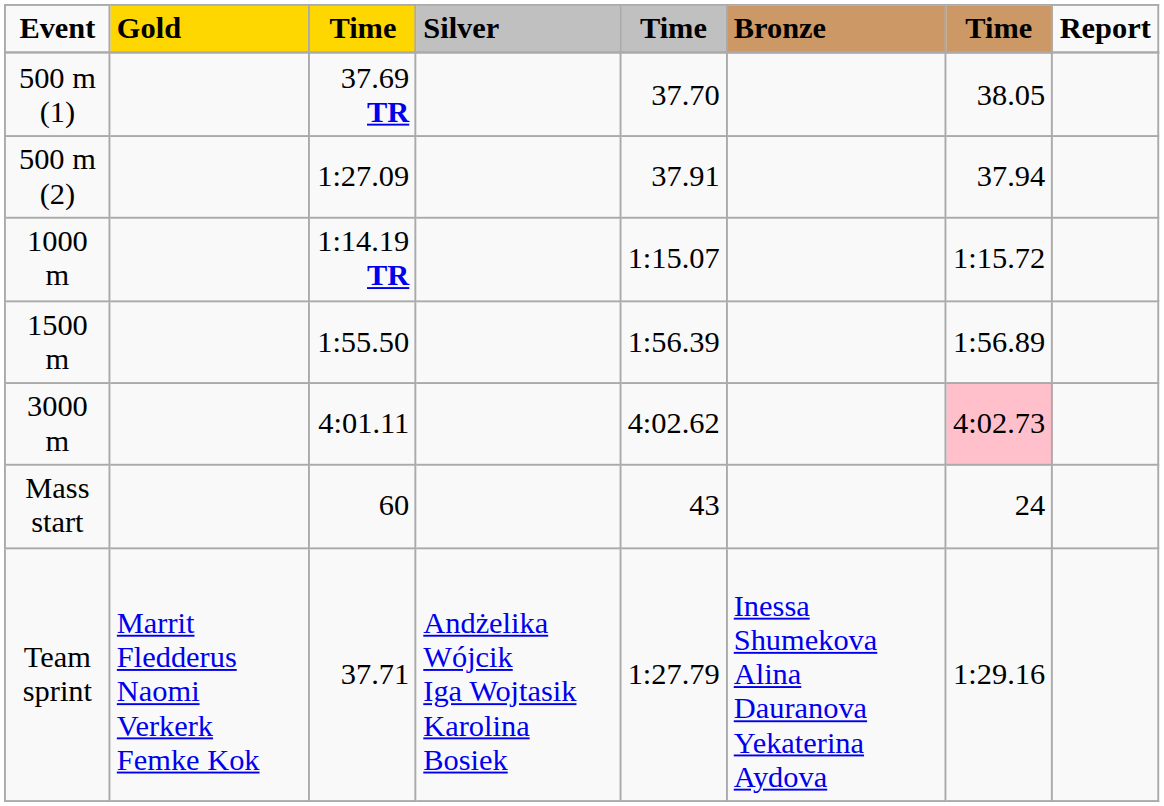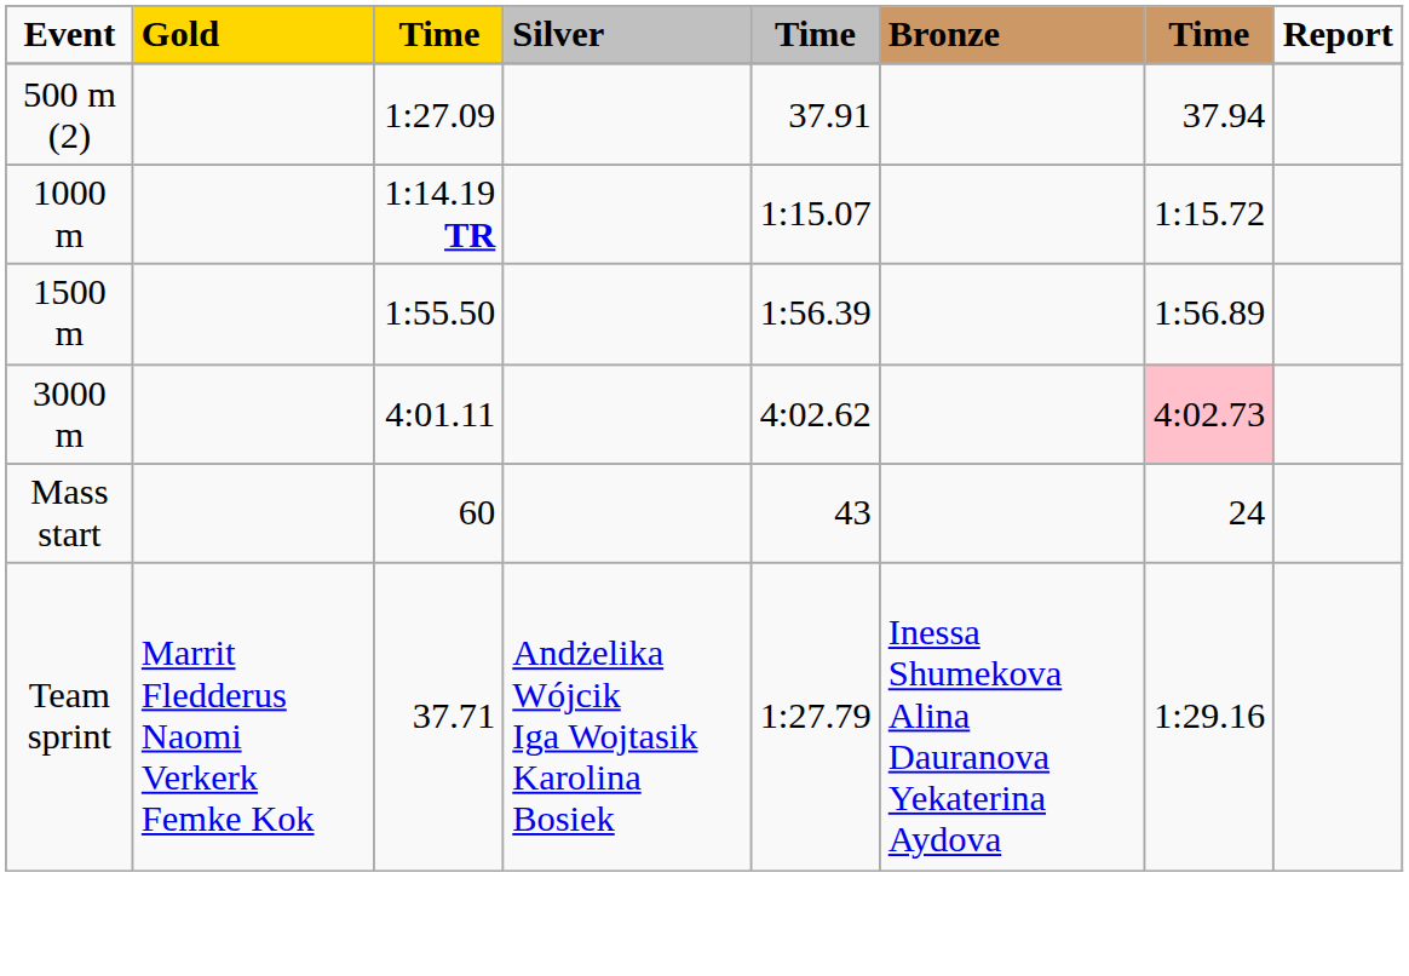- row: 500 m (1) | 37.69 TR | 37.70 | 38.05
